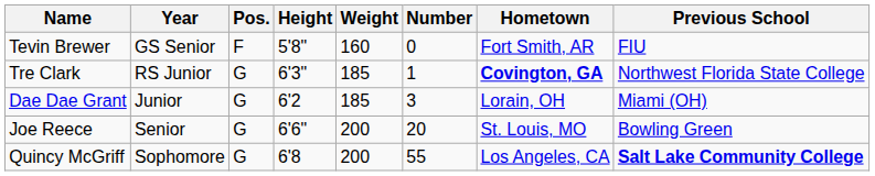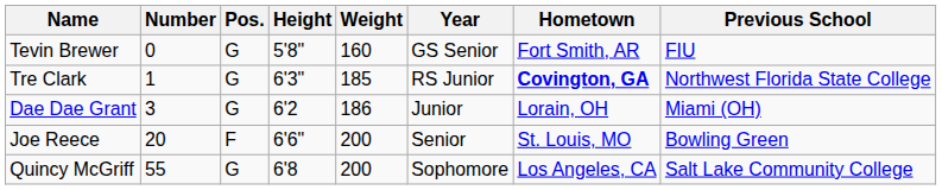columns swapped: Number <-> Year
Tevin Brewer | Pos.: F -> G
Dae Dae Grant | Weight: 185 -> 186
Joe Reece | Pos.: G -> F
Quincy McGriff | Previous School: bold -> normal
